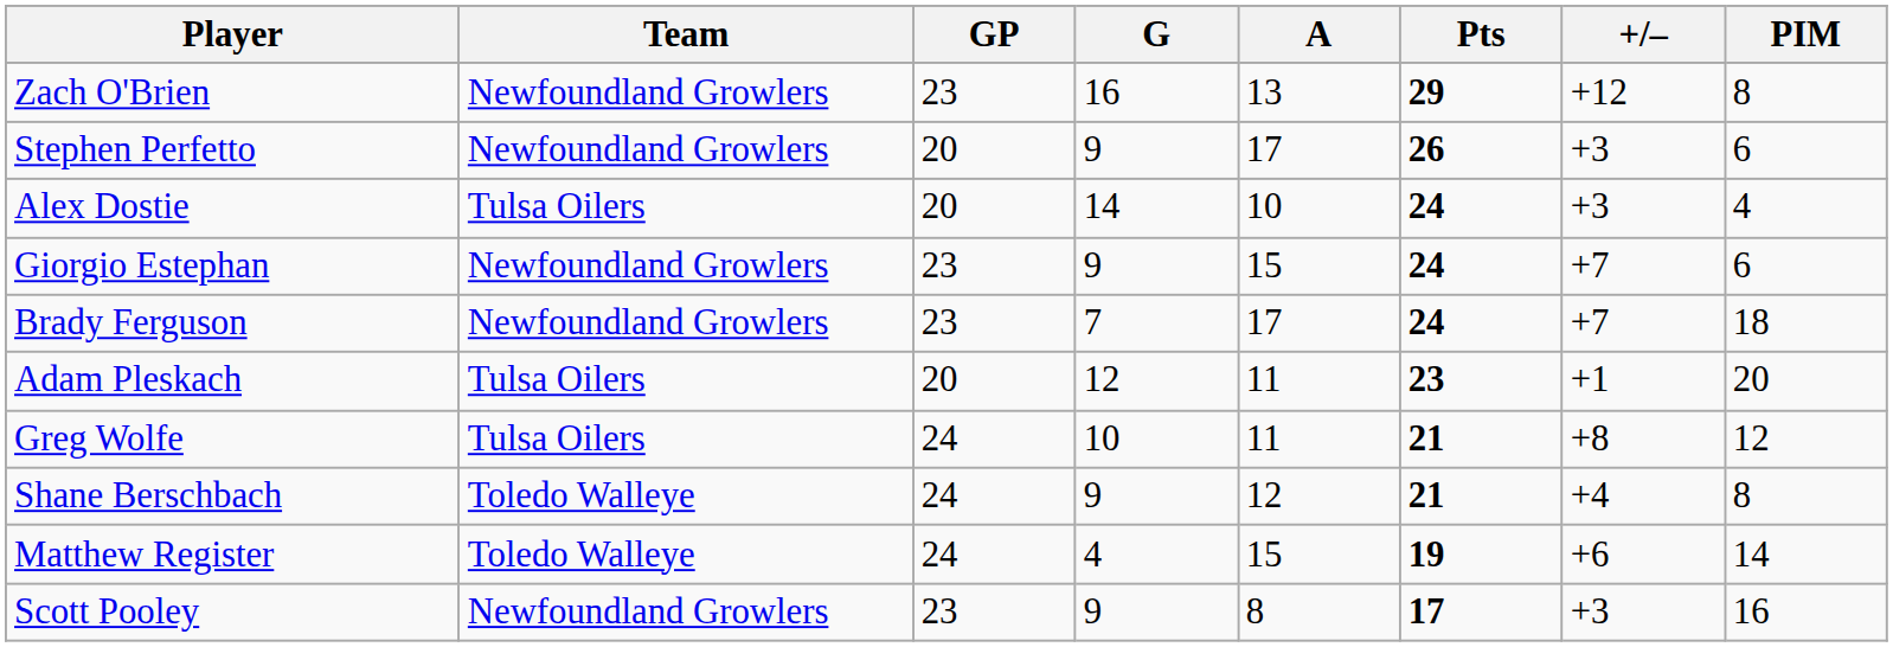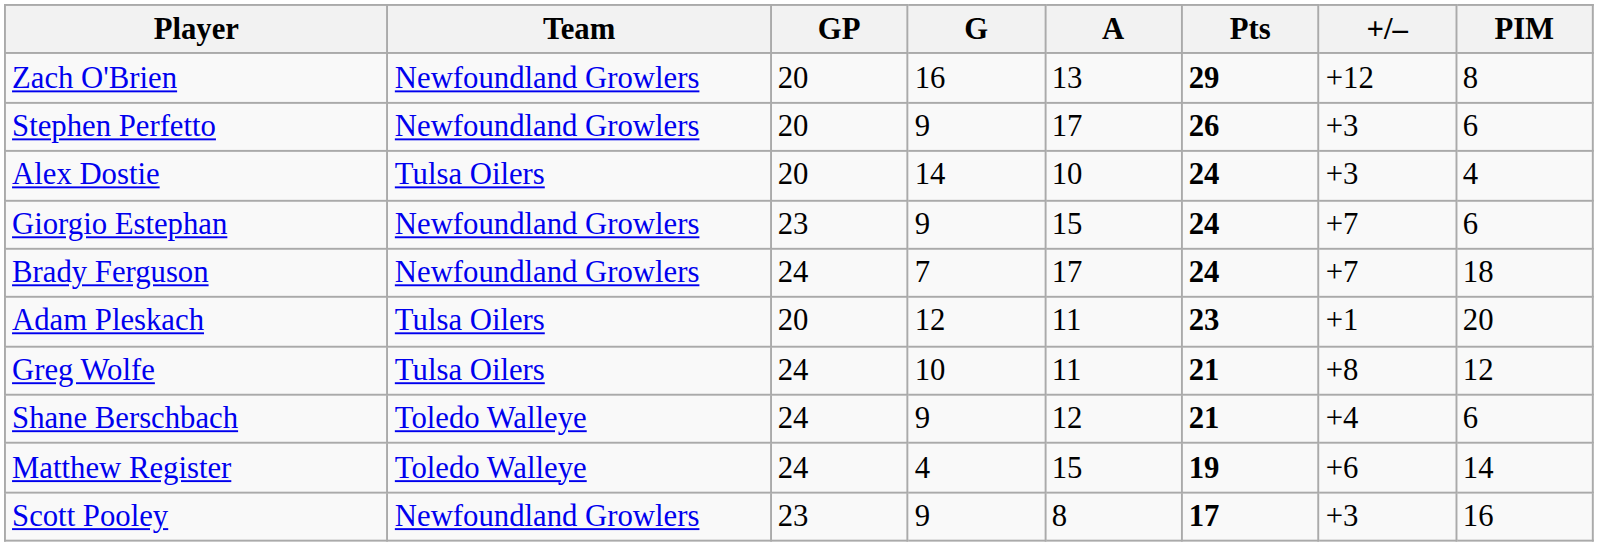Zach O'Brien | GP: 23 -> 20
Brady Ferguson | GP: 23 -> 24
Shane Berschbach | PIM: 8 -> 6
